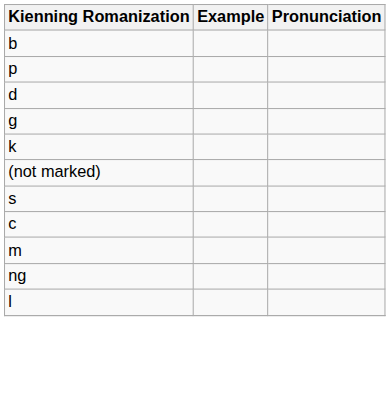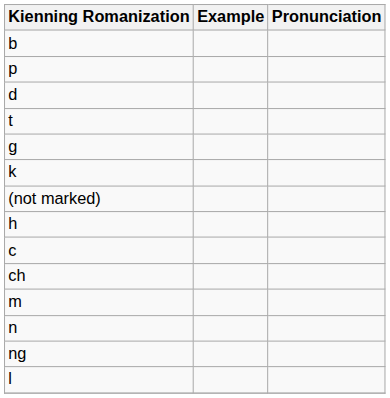+ row: t
- row: s
+ row: h
+ row: ch
+ row: n
